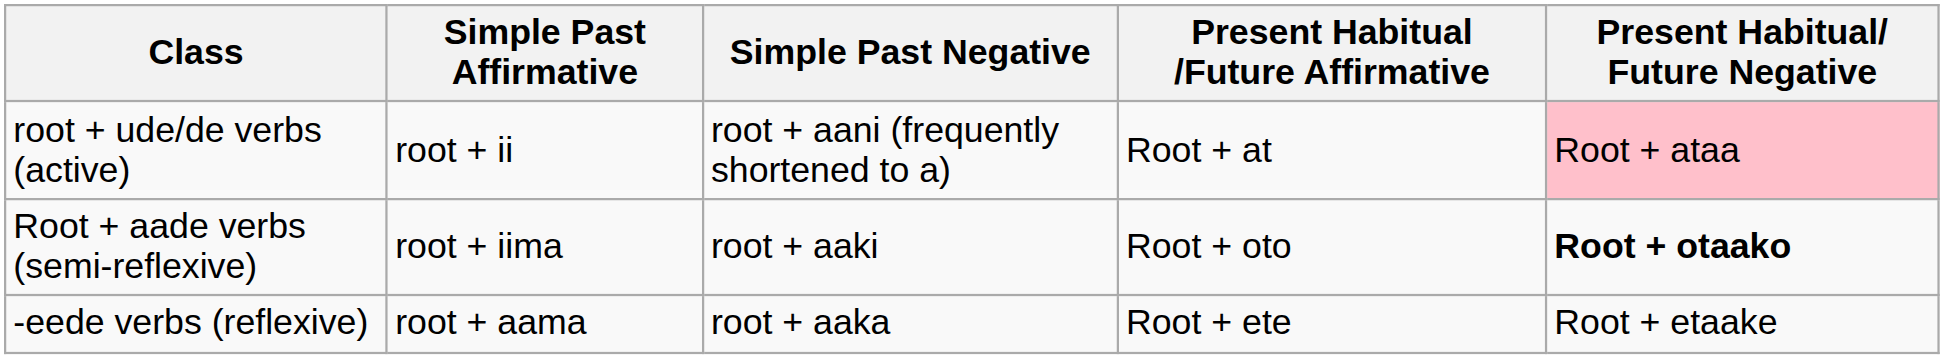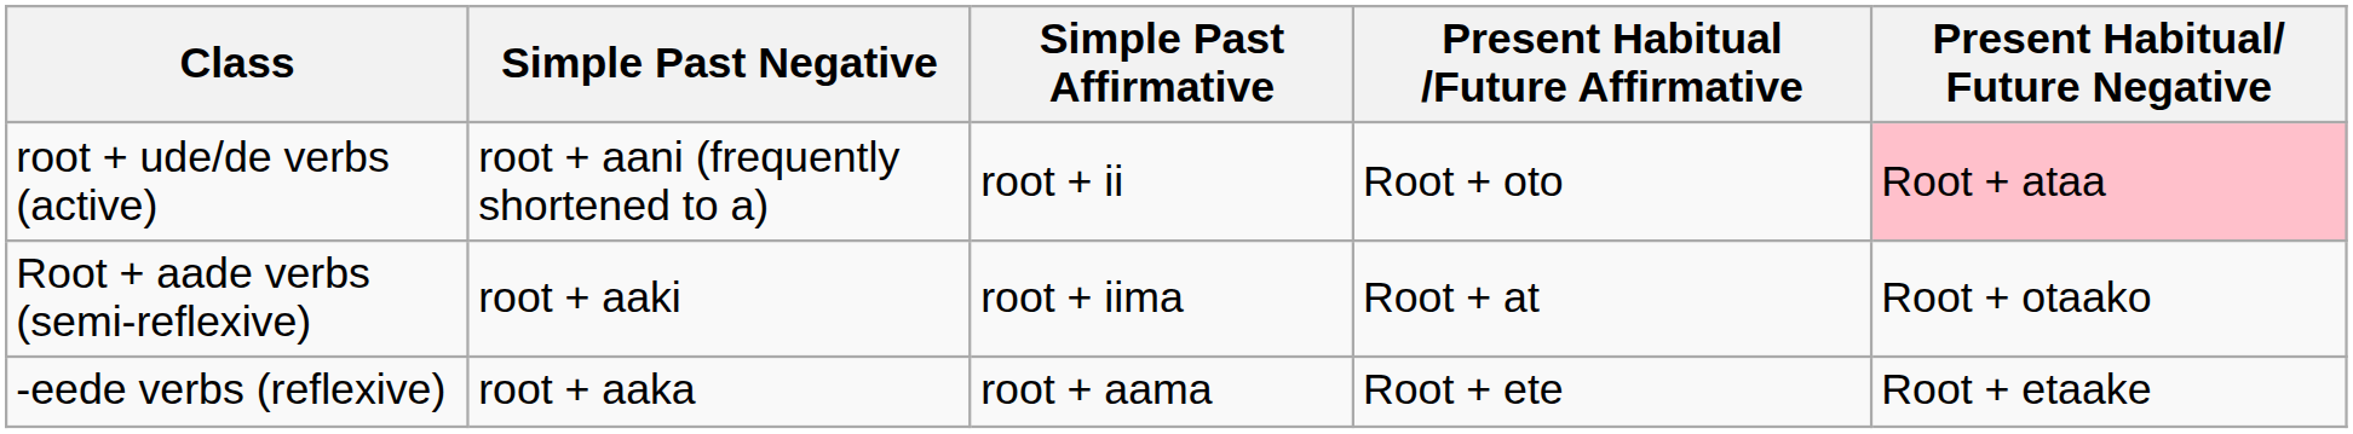columns swapped: Simple Past Affirmative <-> Simple Past Negative
root + ude/de verbs (active) | Present Habitual /Future Affirmative: Root + at -> Root + oto
Root + aade verbs (semi-reflexive) | Present Habitual /Future Affirmative: Root + oto -> Root + at
Root + aade verbs (semi-reflexive) | Present Habitual/ Future Negative: bold -> normal
